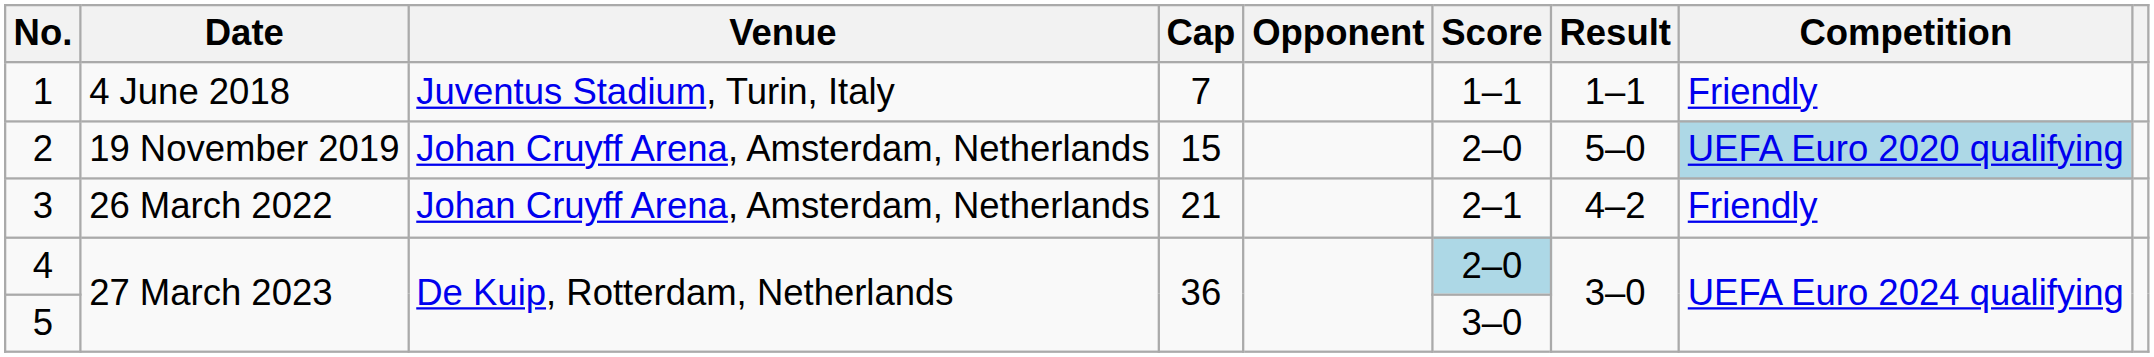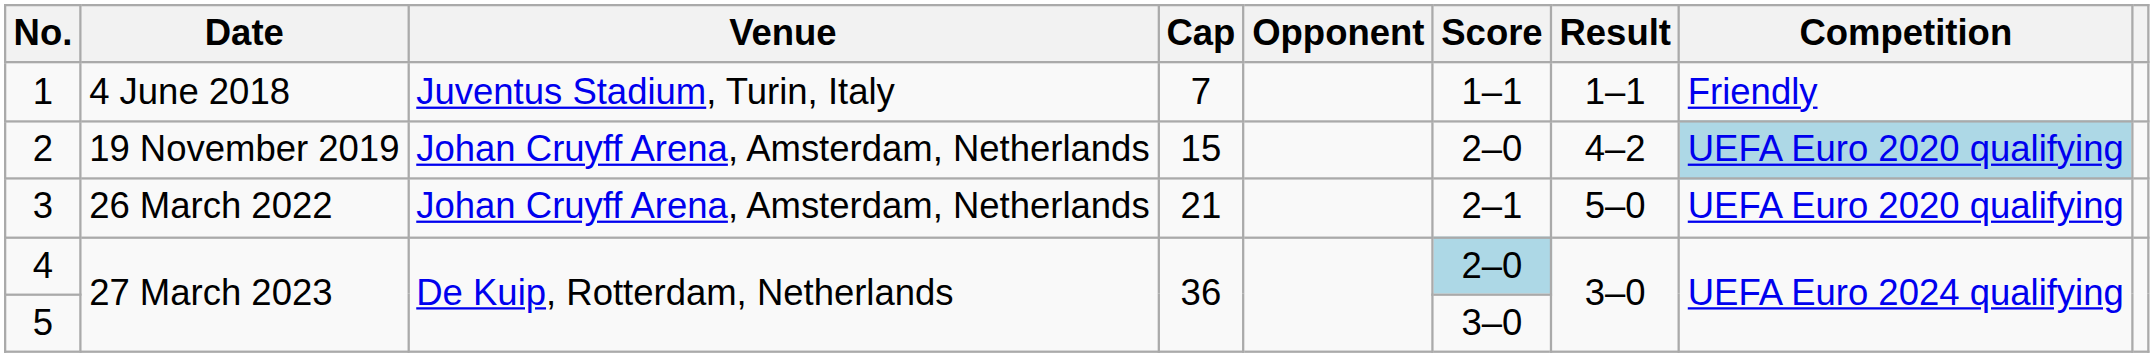2 | Result: 5–0 -> 4–2
3 | Result: 4–2 -> 5–0
3 | Competition: Friendly -> UEFA Euro 2020 qualifying
